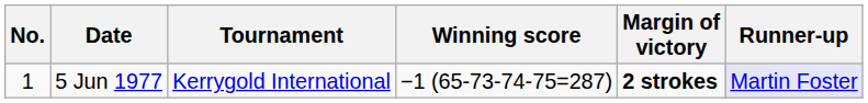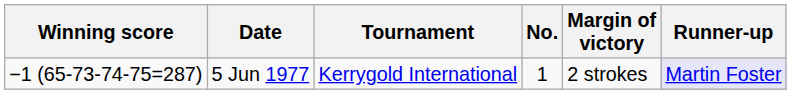columns swapped: No. <-> Winning score
5 Jun 1977 | Margin of victory: bold -> normal
